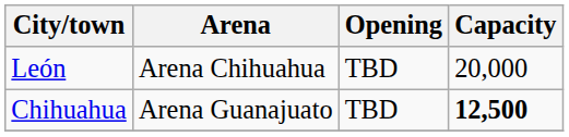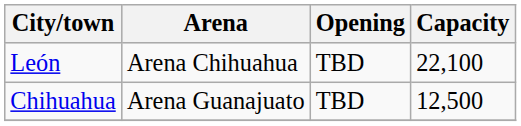León | Capacity: 20,000 -> 22,100
Chihuahua | Capacity: bold -> normal
